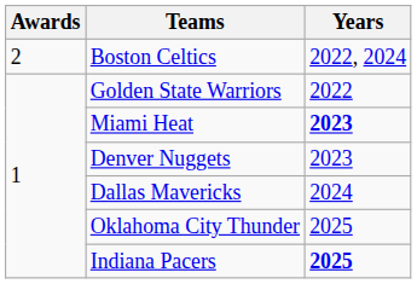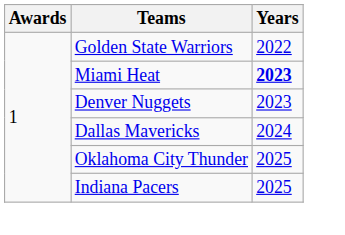- row: 2 | Boston Celtics | 2022, 2024
Indiana Pacers | Years: bold -> normal
